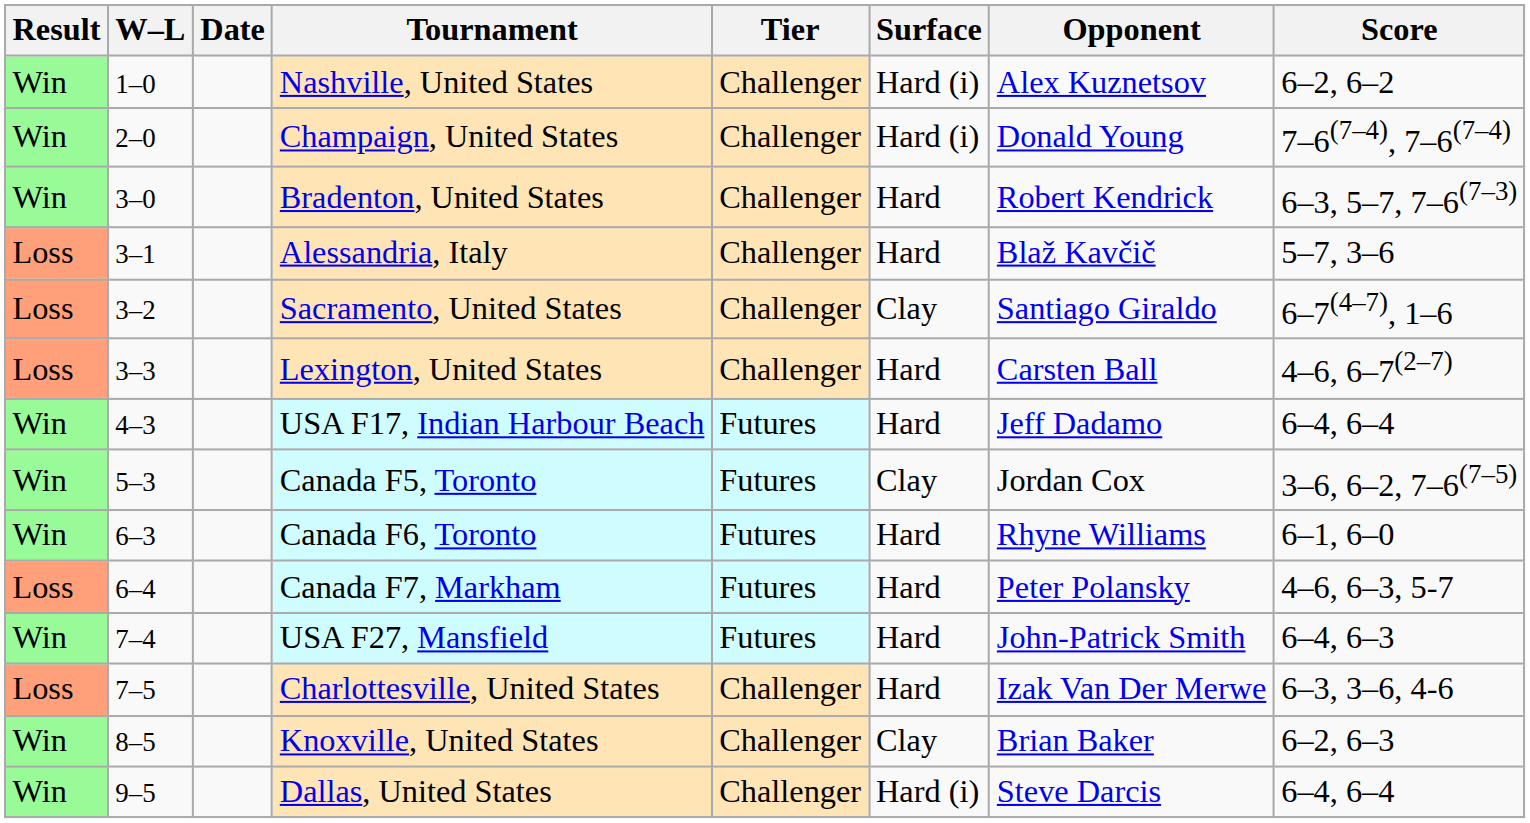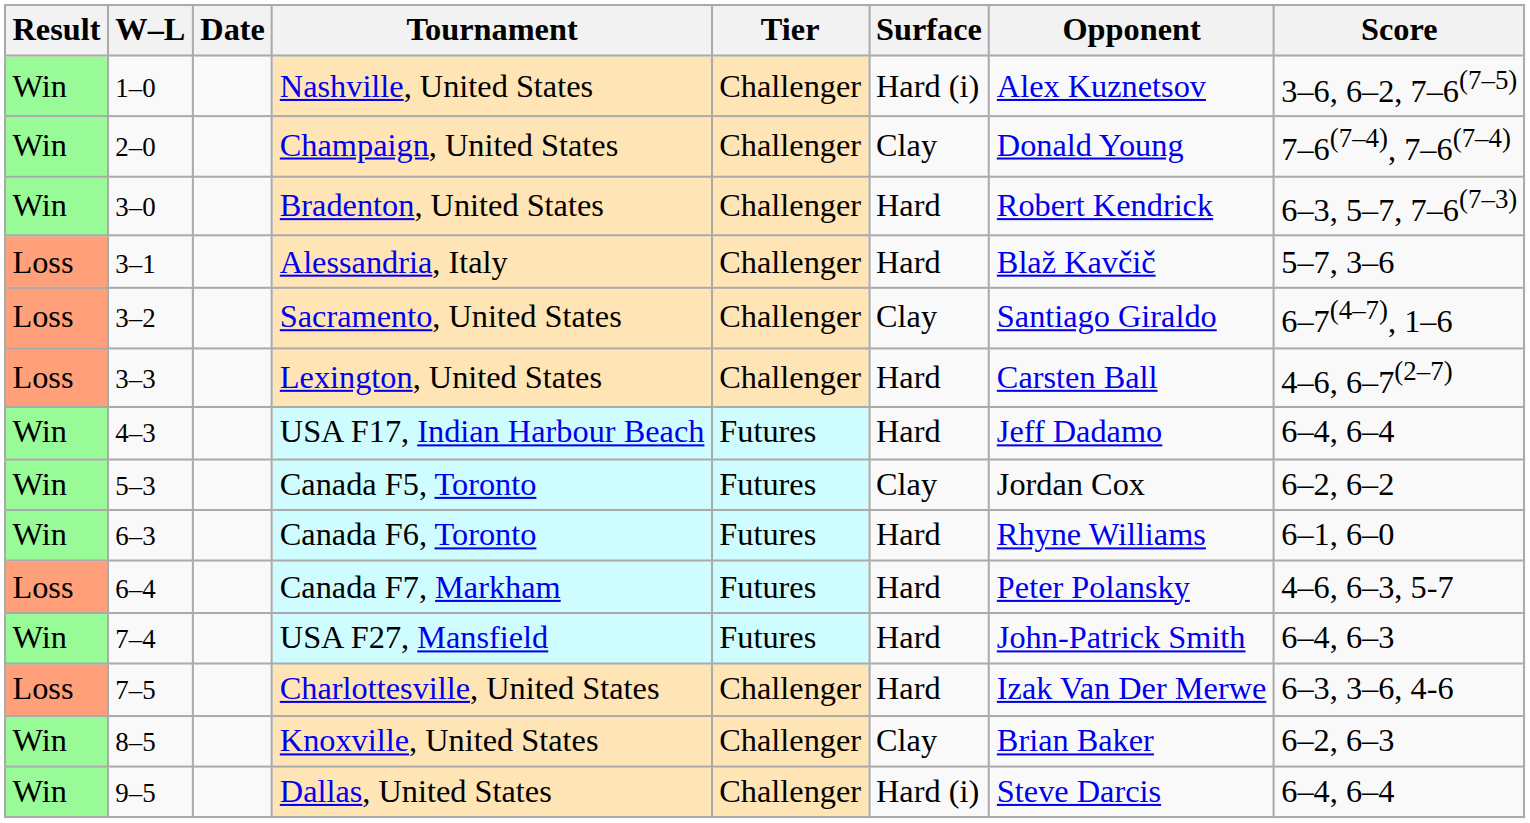Nashville, United States | Score: 6–2, 6–2 -> 3–6, 6–2, 7–6(7–5)
Champaign, United States | Surface: Hard (i) -> Clay
Canada F5, Toronto | Score: 3–6, 6–2, 7–6(7–5) -> 6–2, 6–2
